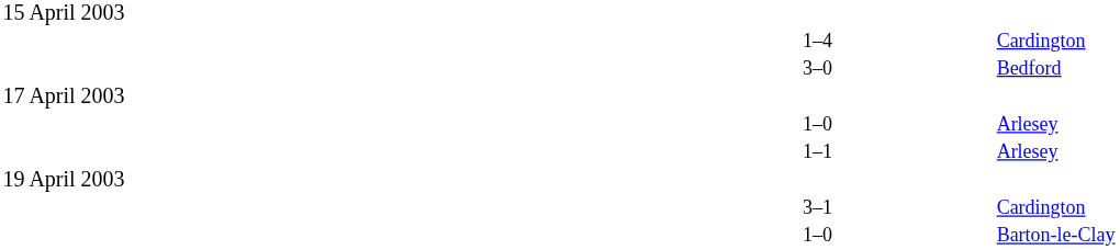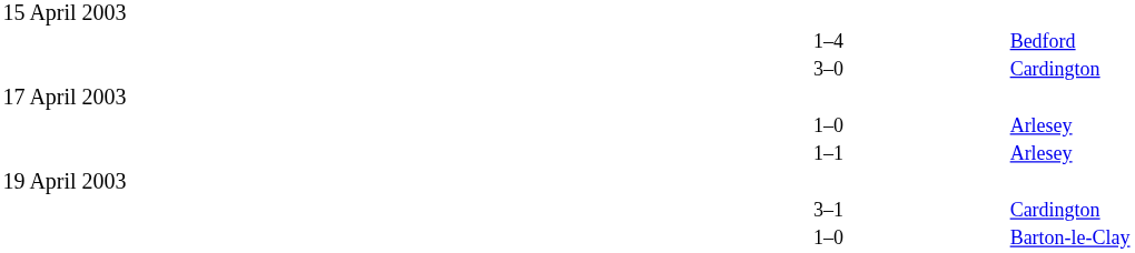1–4 | column 4: Cardington -> Bedford
3–0 | column 4: Bedford -> Cardington
